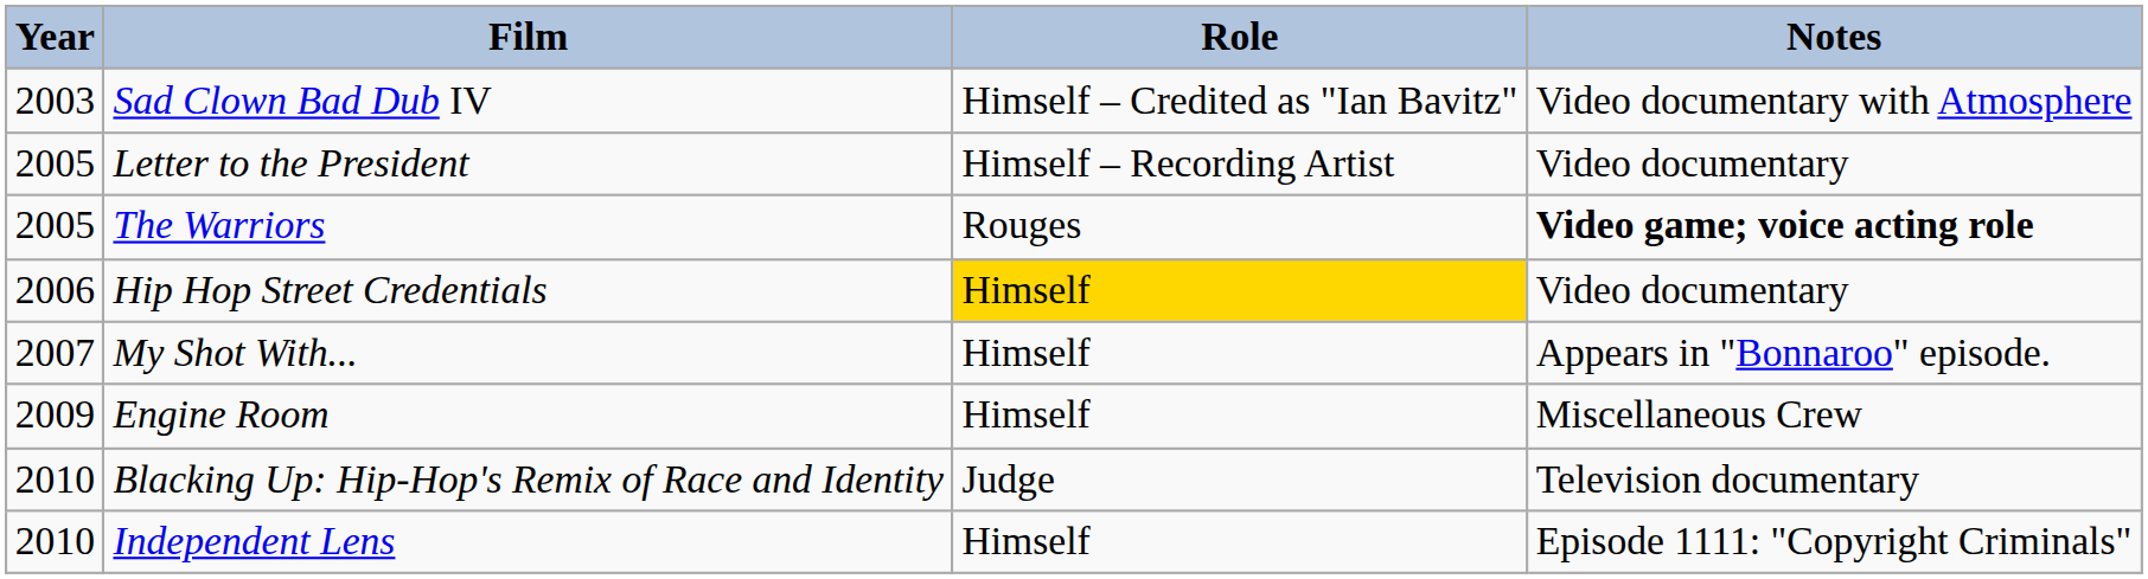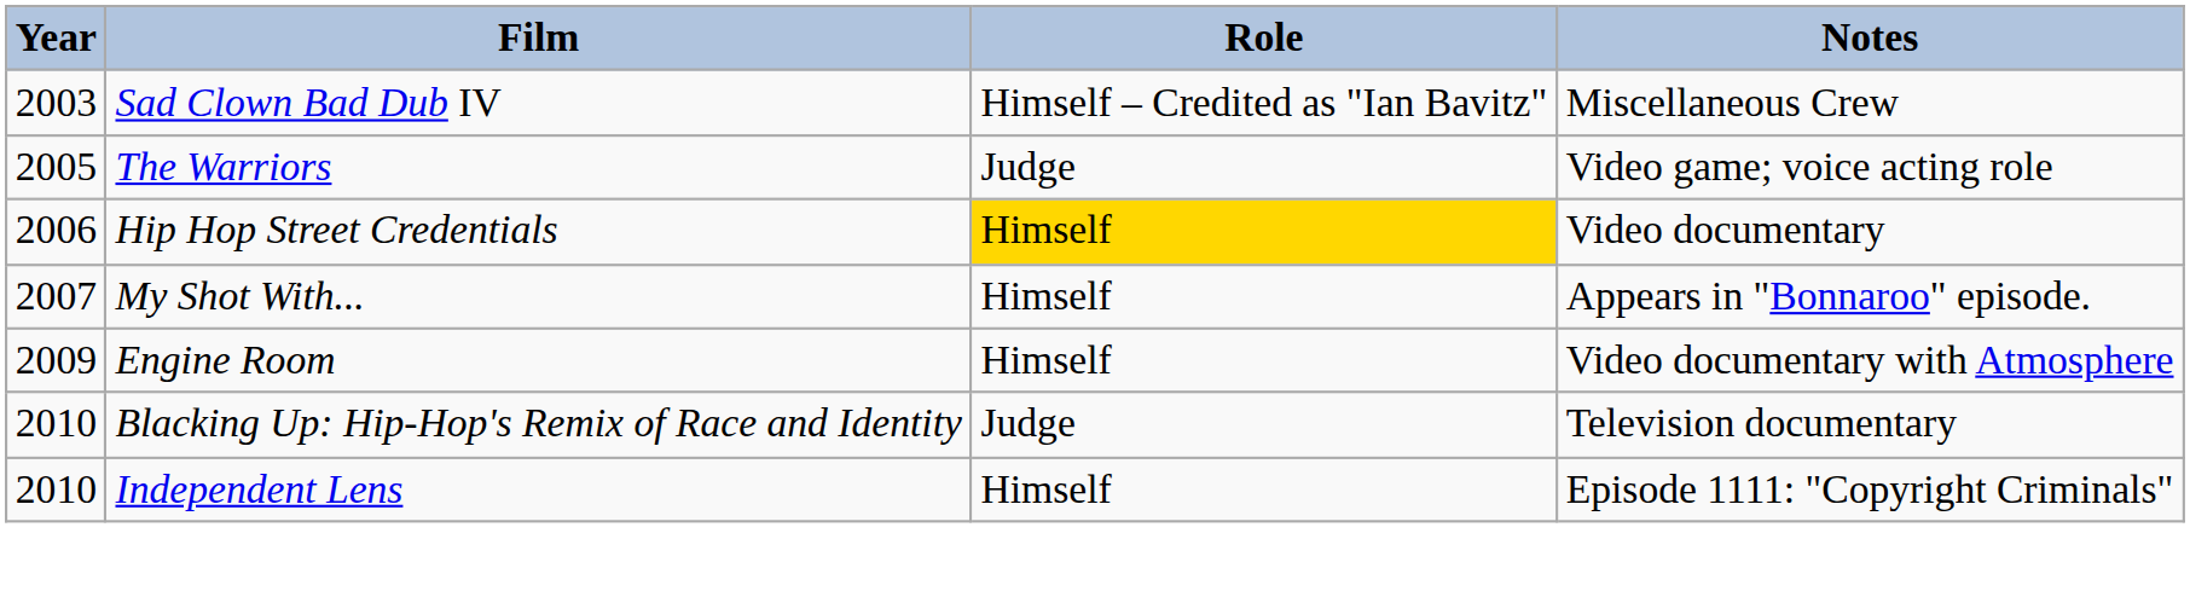Sad Clown Bad Dub IV | Notes: Video documentary with Atmosphere -> Miscellaneous Crew
- row: 2005 | Letter to the President | Himself – Recording Artist | Video documentary
The Warriors | Role: Rouges -> Judge
The Warriors | Notes: bold -> normal
Engine Room | Notes: Miscellaneous Crew -> Video documentary with Atmosphere
